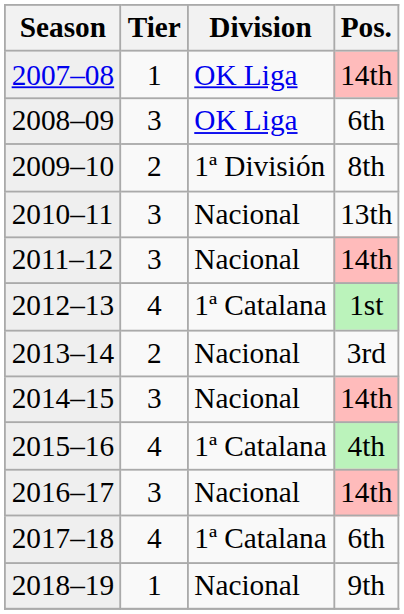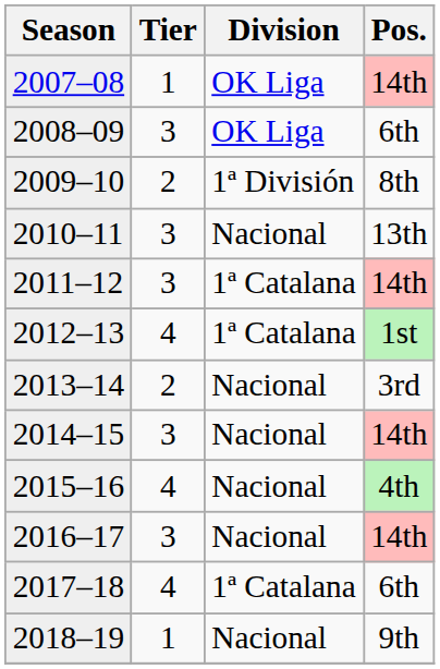2011–12 | Division: Nacional -> 1ª Catalana
2015–16 | Division: 1ª Catalana -> Nacional
